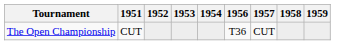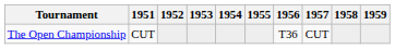+ column: 1955
